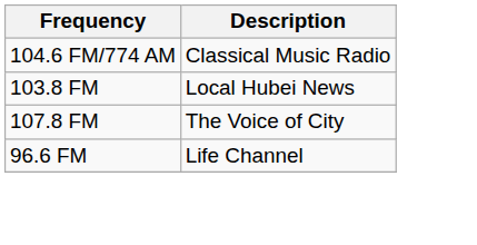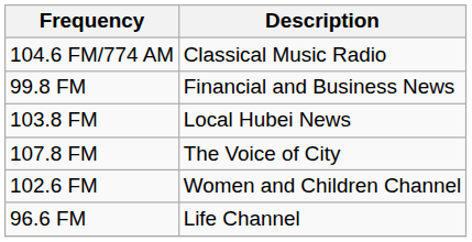+ row: 99.8 FM | Financial and Business News
+ row: 102.6 FM | Women and Children Channel
